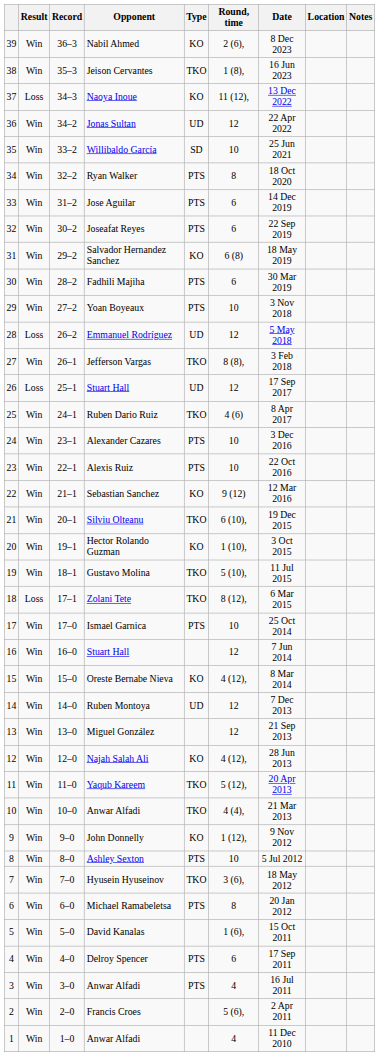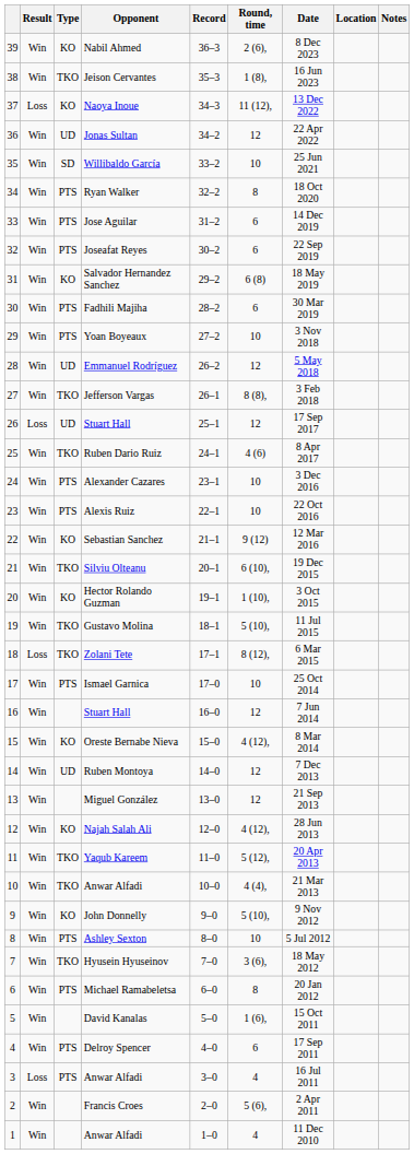columns swapped: Record <-> Type
Emmanuel Rodríguez | Result: Loss -> Win
John Donnelly | Round, time: 1 (12), -> 5 (10),
3 / Anwar Alfadi | Result: Win -> Loss
